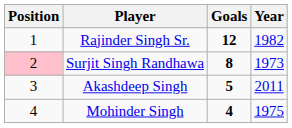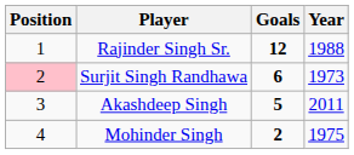Rajinder Singh Sr. | Year: 1982 -> 1988
Surjit Singh Randhawa | Goals: 8 -> 6
Mohinder Singh | Goals: 4 -> 2
